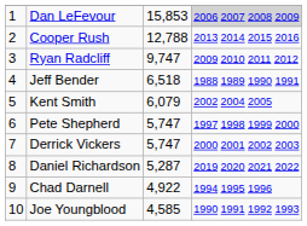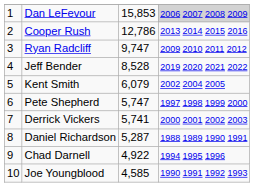Cooper Rush | column 3: 12,788 -> 12,786
Jeff Bender | column 3: 6,518 -> 8,528
Jeff Bender | column 4: 1988 1989 1990 1991 -> 2019 2020 2021 2022
Derrick Vickers | column 3: 5,747 -> 5,741
Daniel Richardson | column 4: 2019 2020 2021 2022 -> 1988 1989 1990 1991
